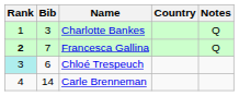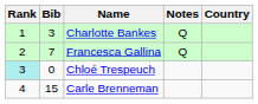columns swapped: Country <-> Notes
Francesca Gallina | Rank: bold -> normal
Chloé Trespeuch | Bib: 6 -> 0
Carle Brenneman | Bib: 14 -> 15
